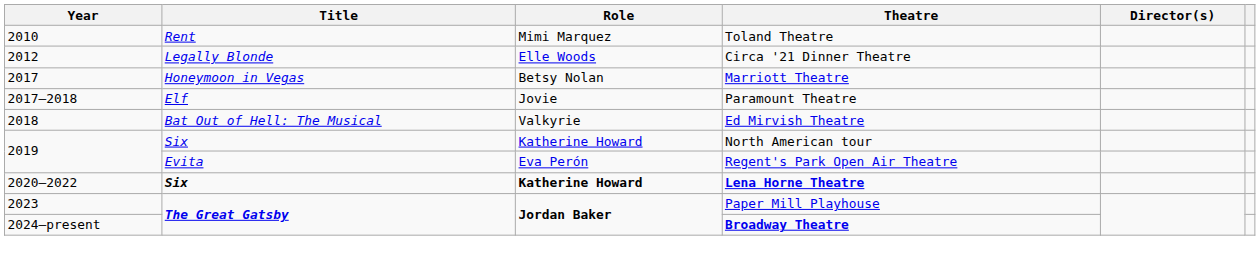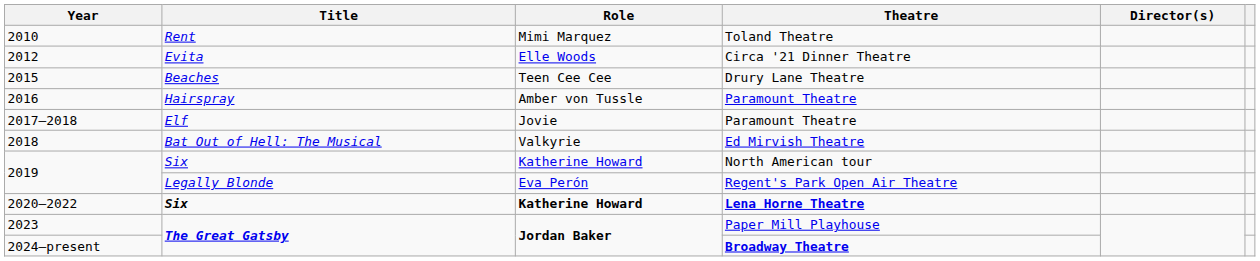Circa '21 Dinner Theatre | Title: Legally Blonde -> Evita
+ row: 2015 | Beaches | Teen Cee Cee | Drury Lane Theatre
+ row: 2016 | Hairspray | Amber von Tussle | Paramount Theatre
- row: 2017 | Honeymoon in Vegas | Betsy Nolan | Marriott Theatre
Regent's Park Open Air Theatre | Title: Evita -> Legally Blonde
